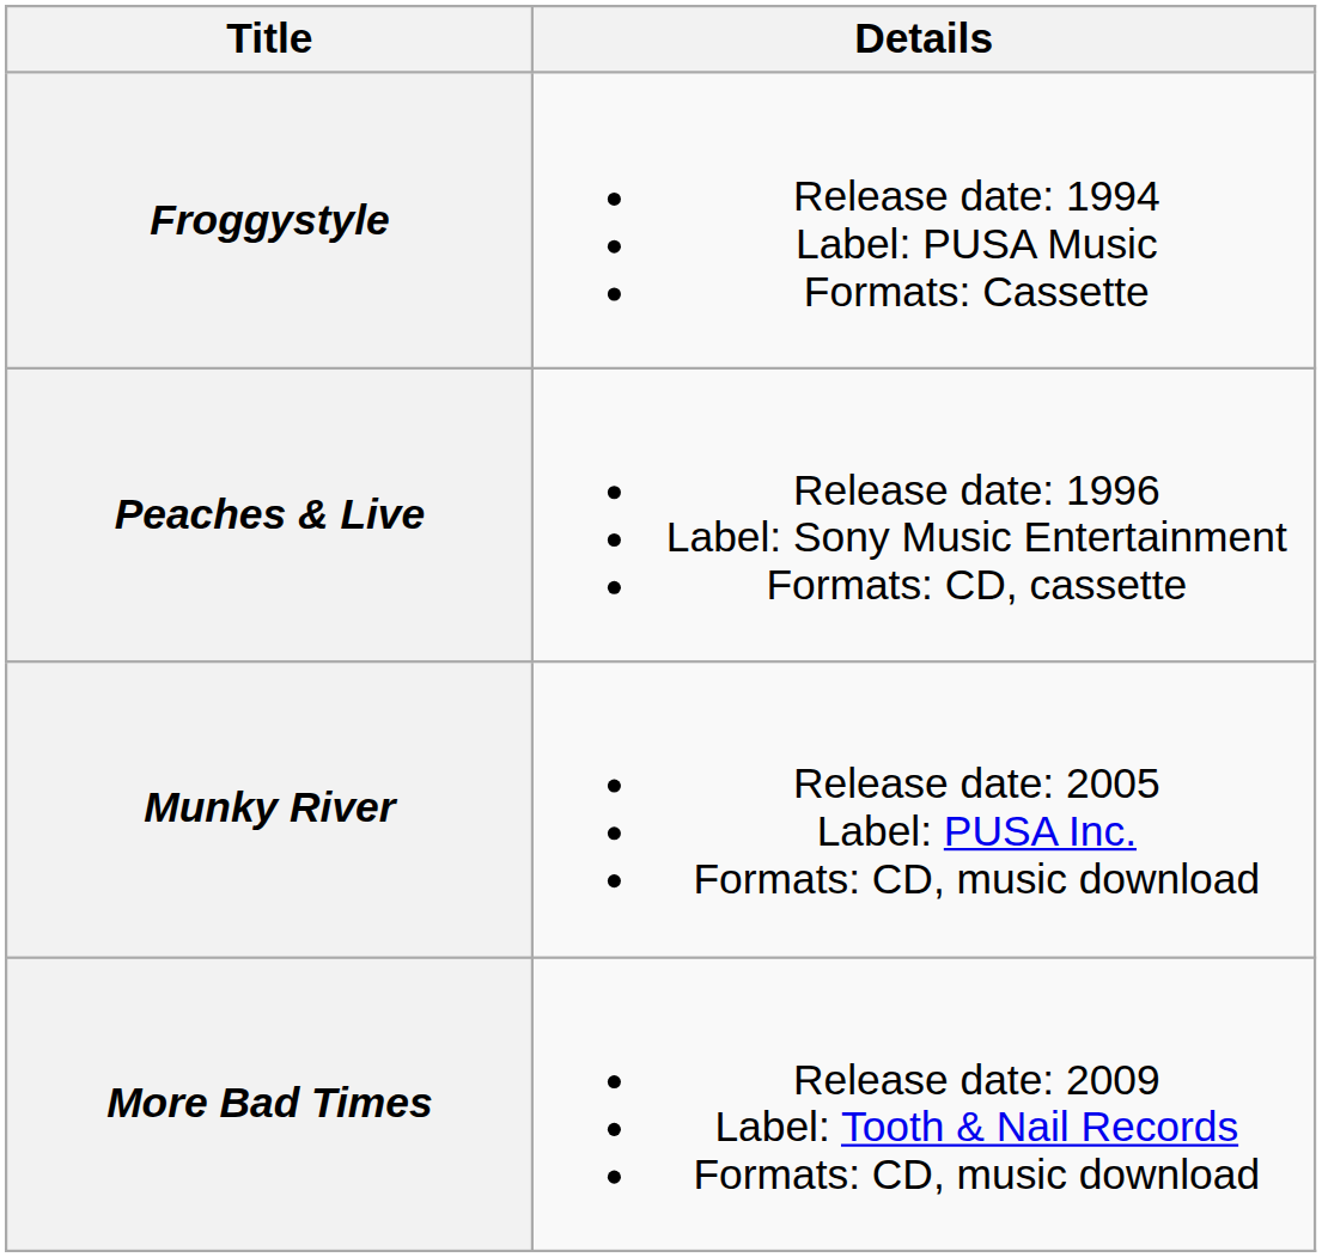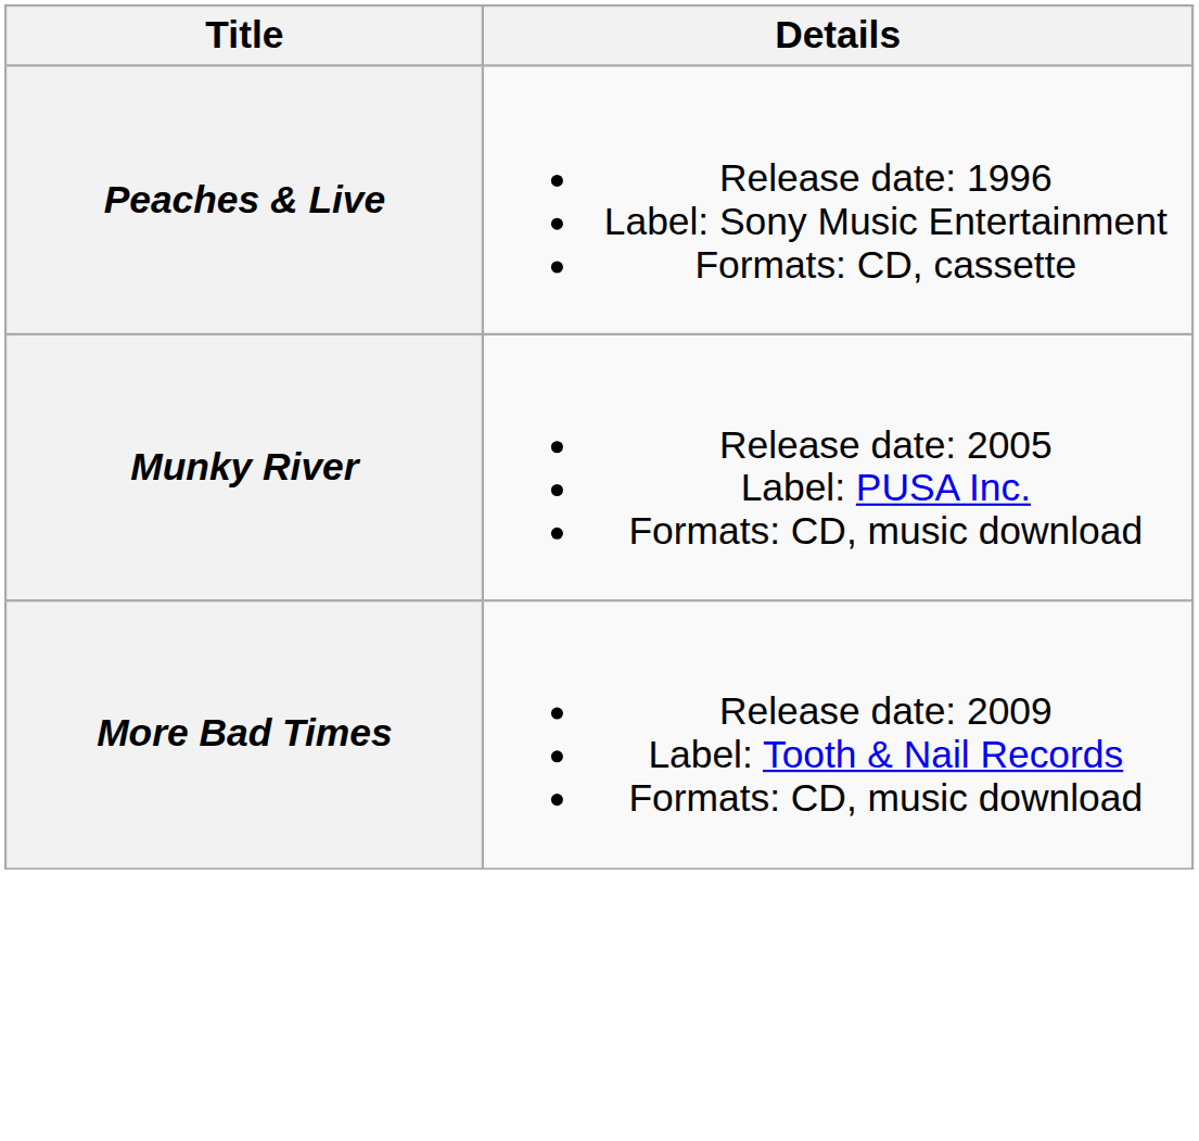- row: Froggystyle | Release date: 1994 Label: PUSA Music Formats: Cassette
